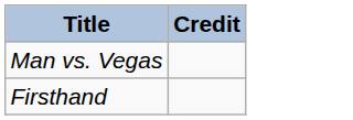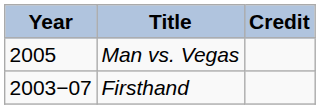+ column: Year | 2005 | 2003−07
